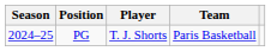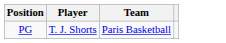- column: Season | 2024–25
